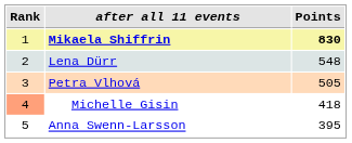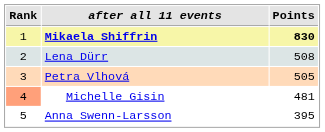Lena Dürr | Points: 548 -> 508
Michelle Gisin | Points: 418 -> 481
